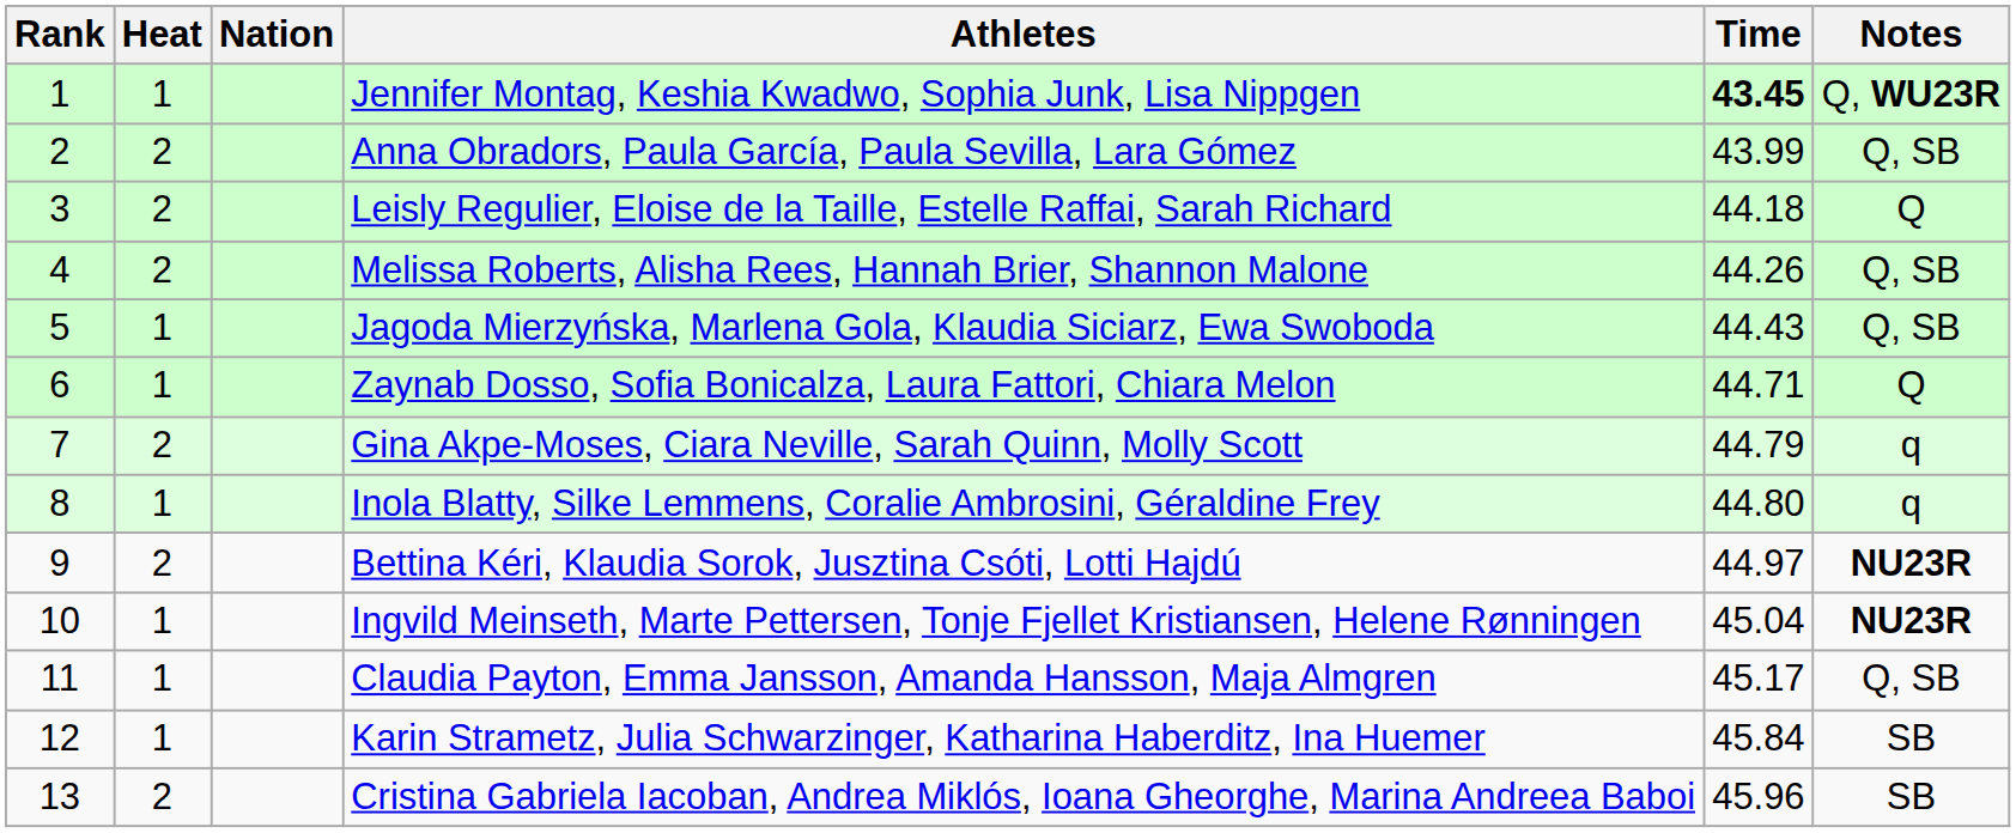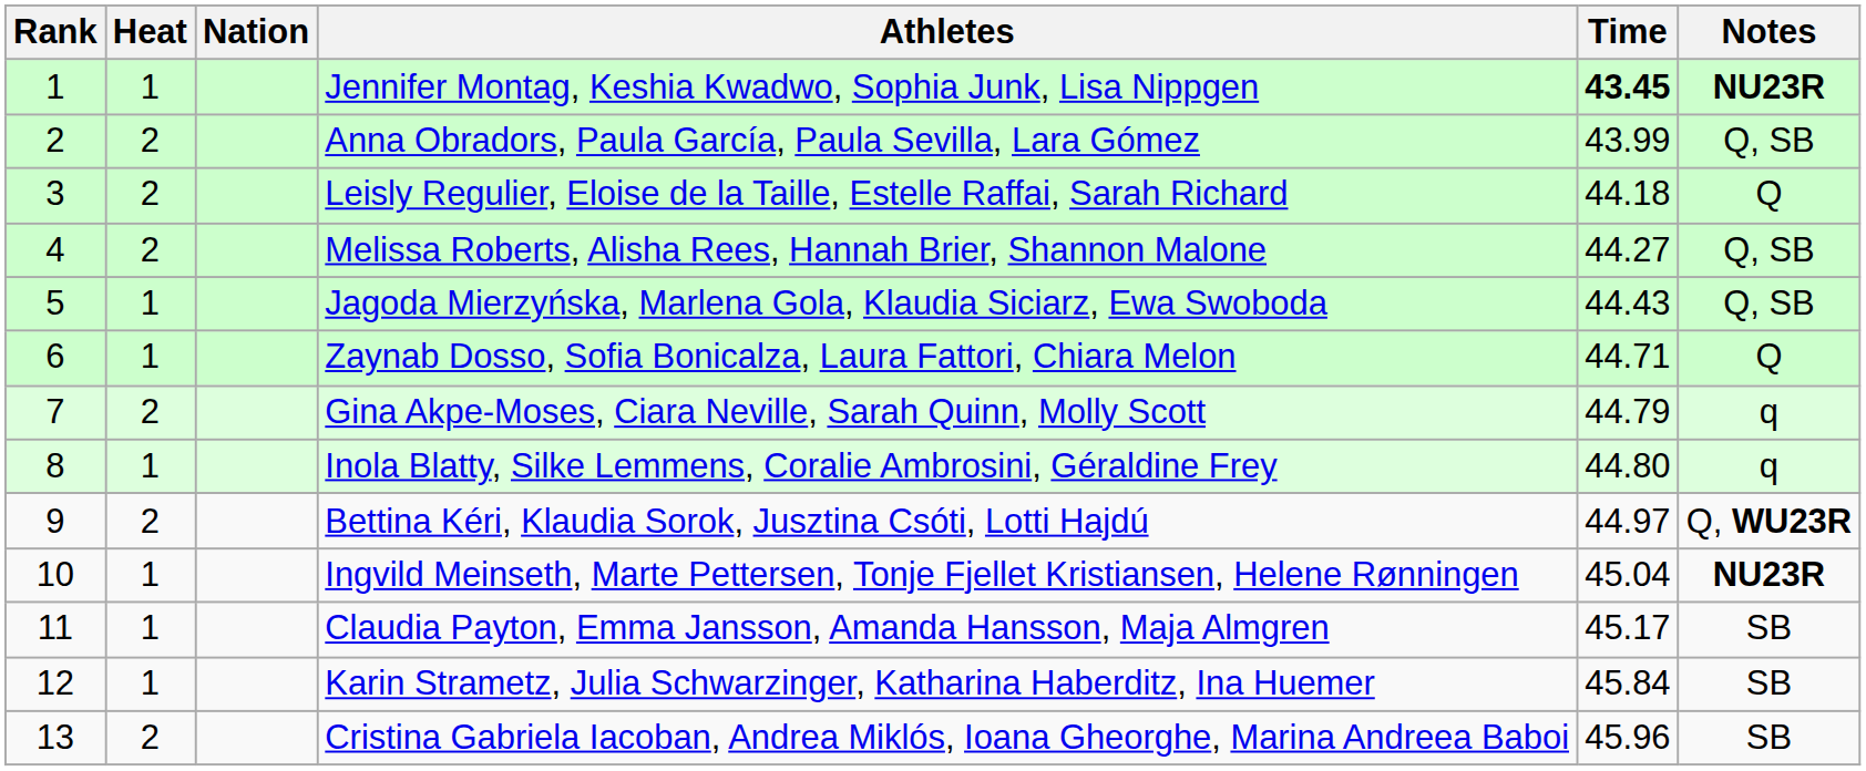Jennifer Montag, Keshia Kwadwo, Sophia Junk, Lisa Nippgen | Notes: Q, WU23R -> NU23R
Melissa Roberts, Alisha Rees, Hannah Brier, Shannon Malone | Time: 44.26 -> 44.27
Bettina Kéri, Klaudia Sorok, Jusztina Csóti, Lotti Hajdú | Notes: NU23R -> Q, WU23R
Claudia Payton, Emma Jansson, Amanda Hansson, Maja Almgren | Notes: Q, SB -> SB
